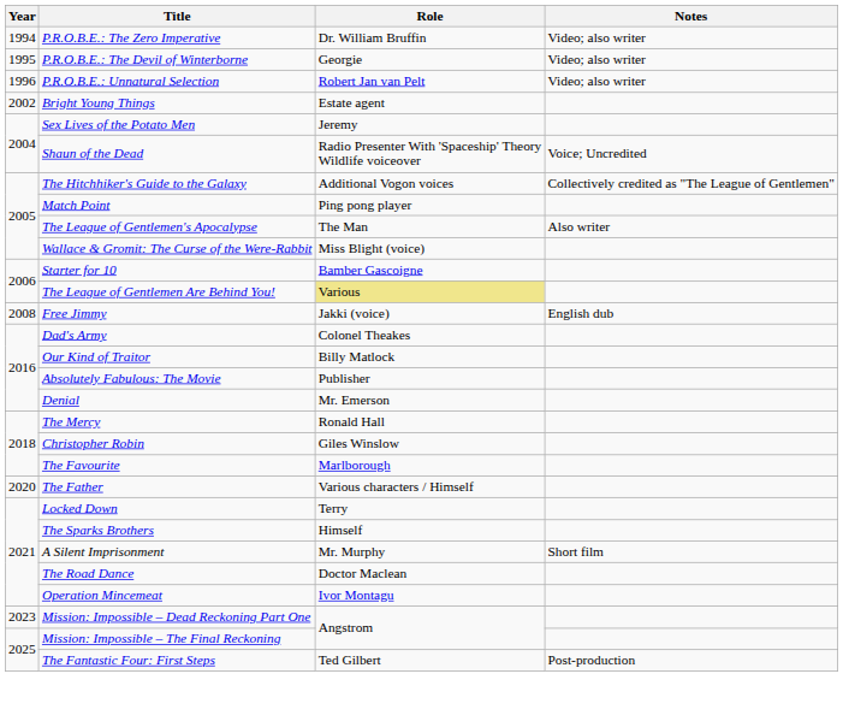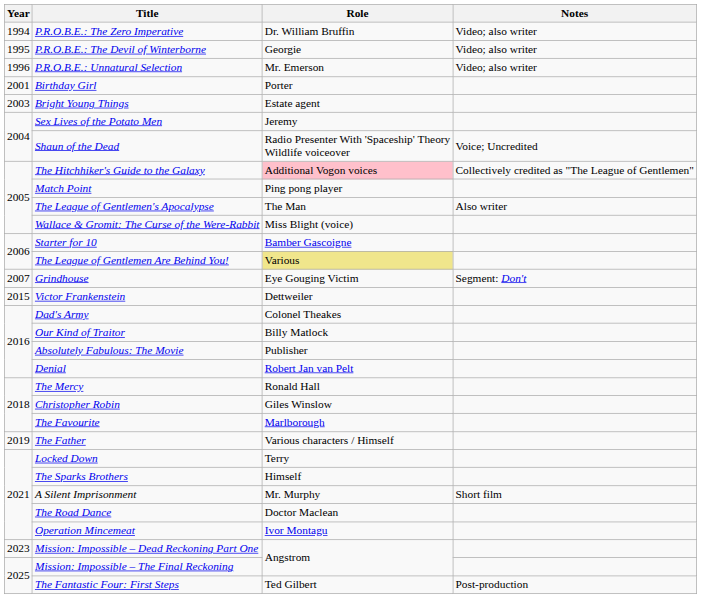P.R.O.B.E.: Unnatural Selection | Role: Robert Jan van Pelt -> Mr. Emerson
+ row: 2001 | Birthday Girl | Porter
Bright Young Things | Year: 2002 -> 2003
The Hitchhiker's Guide to the Galaxy | Role: no background -> pink background
+ row: 2007 | Grindhouse | Eye Gouging Victim | Segment: Don't
- row: 2008 | Free Jimmy | Jakki (voice) | English dub
+ row: 2015 | Victor Frankenstein | Dettweiler
Denial | Role: Mr. Emerson -> Robert Jan van Pelt
The Father | Year: 2020 -> 2019
